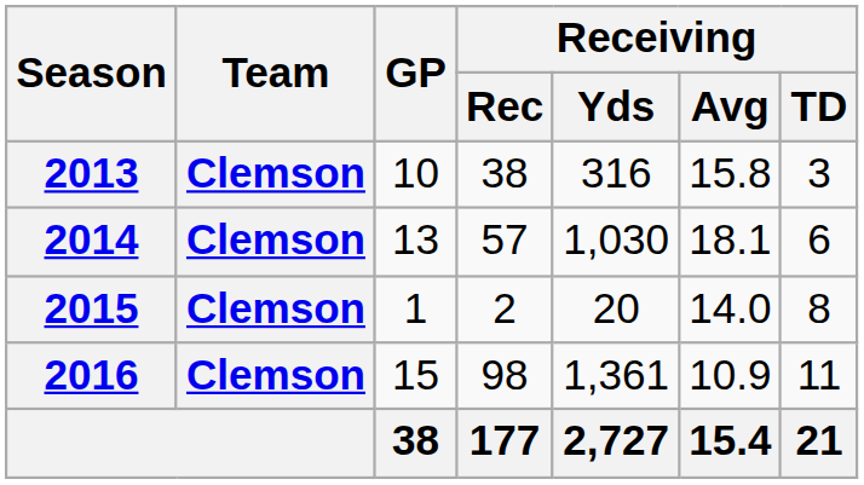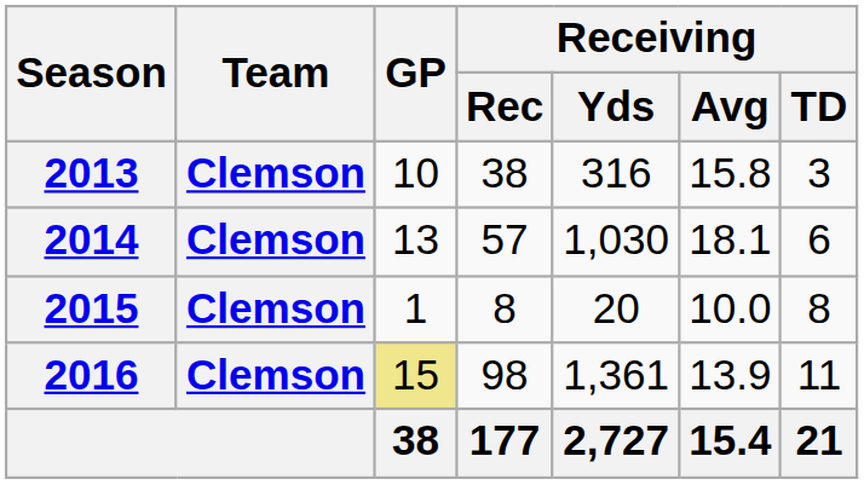2015 | Receiving / Rec: 2 -> 8
2015 | Receiving / Avg: 14.0 -> 10.0
2016 | GP: no background -> khaki background
2016 | Receiving / Avg: 10.9 -> 13.9
